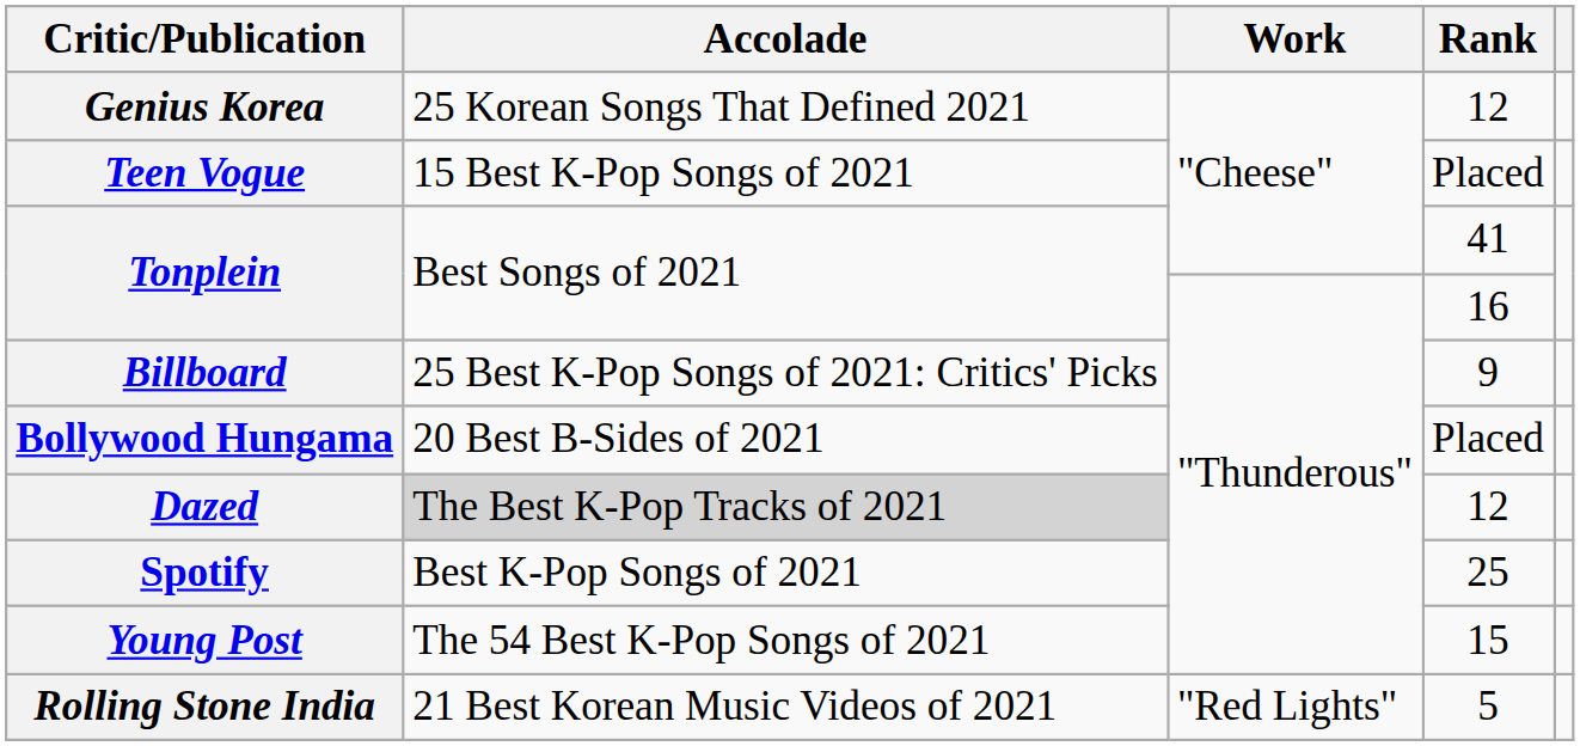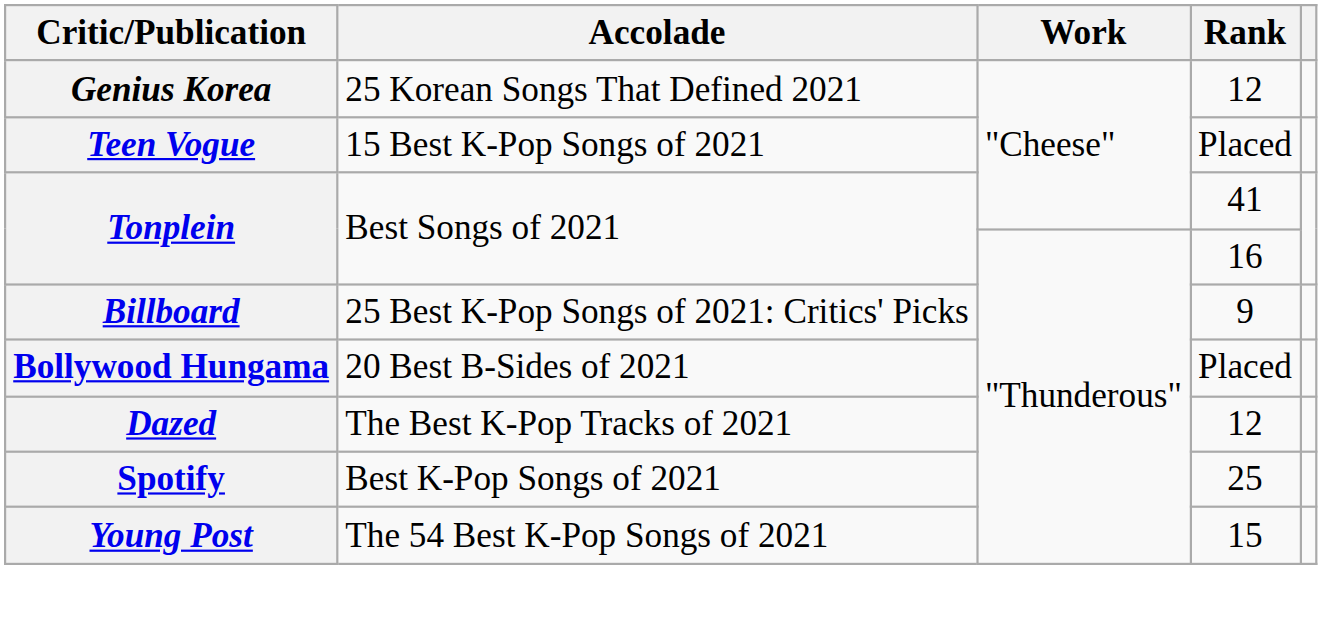Dazed | Accolade: lightgrey background -> no background
- row: Rolling Stone India | 21 Best Korean Music Videos of 2021 | "Red Lights" | 5
